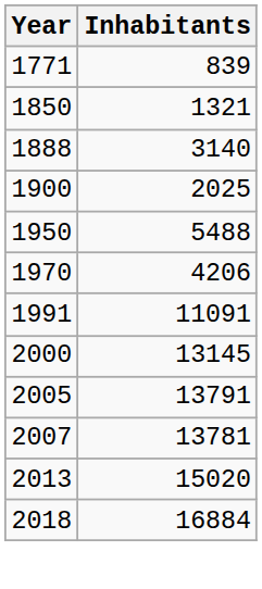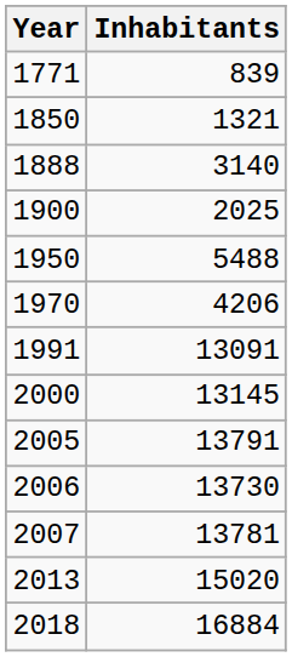1991 | Inhabitants: 11091 -> 13091
+ row: 2006 | 13730
